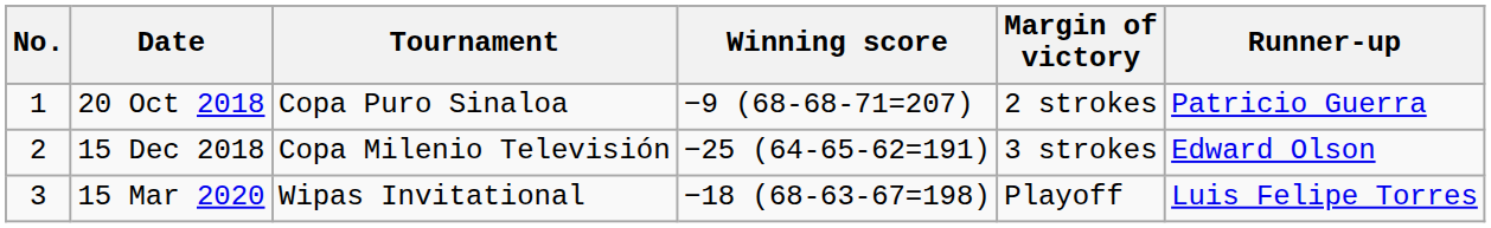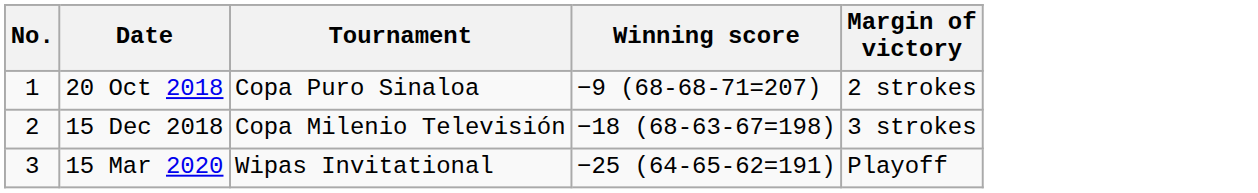- column: Runner-up | Patricio Guerra | Edward Olson | Luis Felipe Torres
15 Dec 2018 | Winning score: −25 (64-65-62=191) -> −18 (68-63-67=198)
15 Mar 2020 | Winning score: −18 (68-63-67=198) -> −25 (64-65-62=191)
